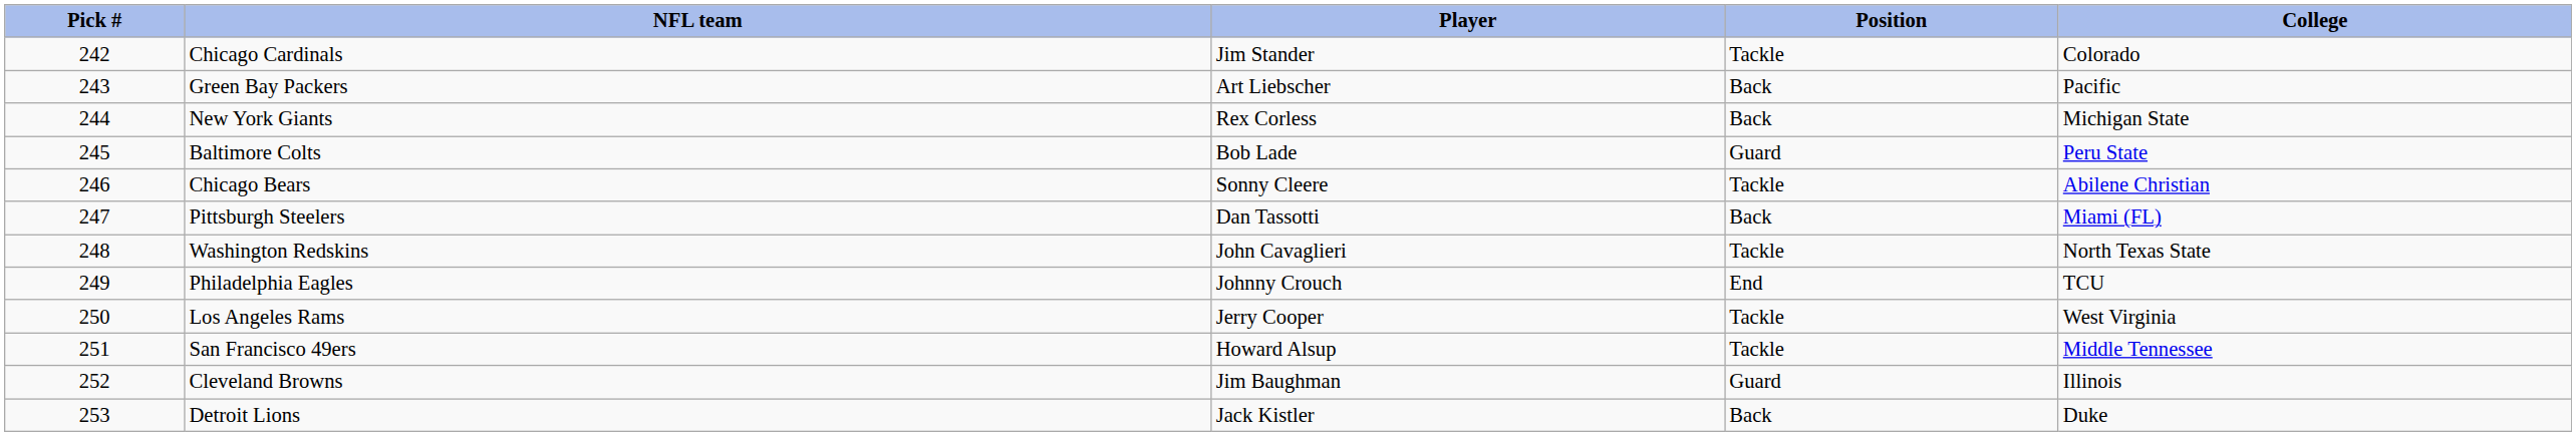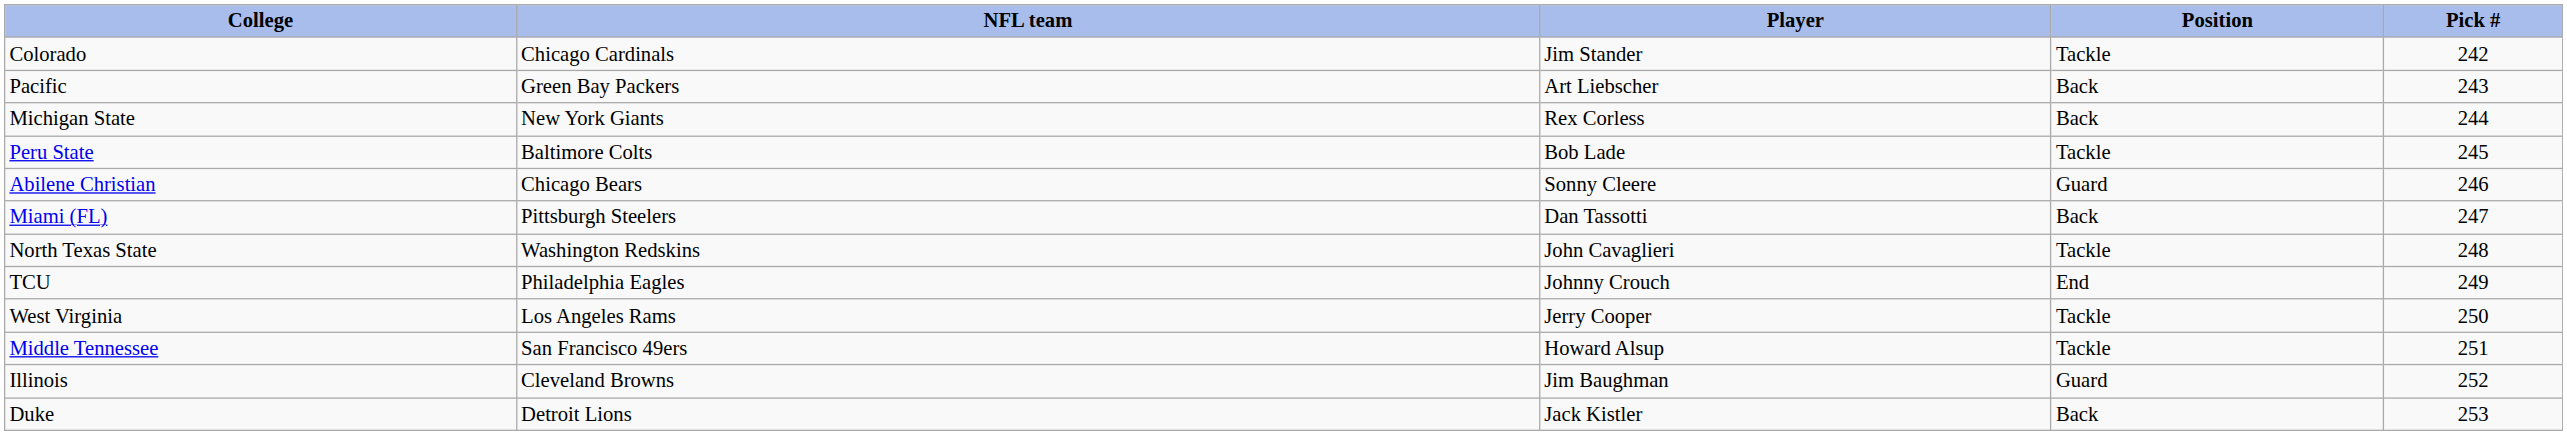columns swapped: Pick # <-> College
Baltimore Colts | Position: Guard -> Tackle
Chicago Bears | Position: Tackle -> Guard
